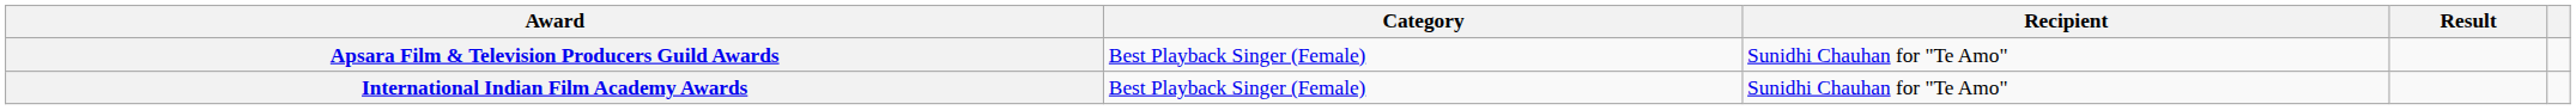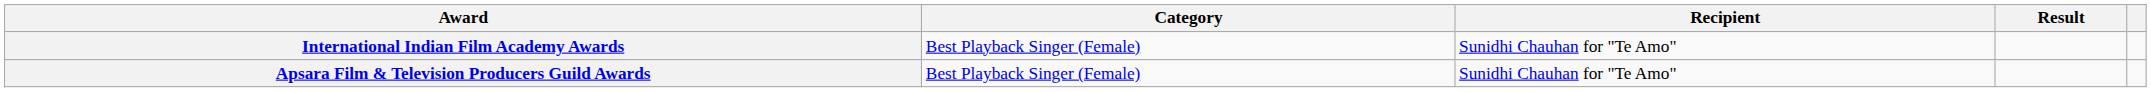rows swapped: Apsara Film & Television Producers Guild Awards <-> International Indian Film Academy Awards
